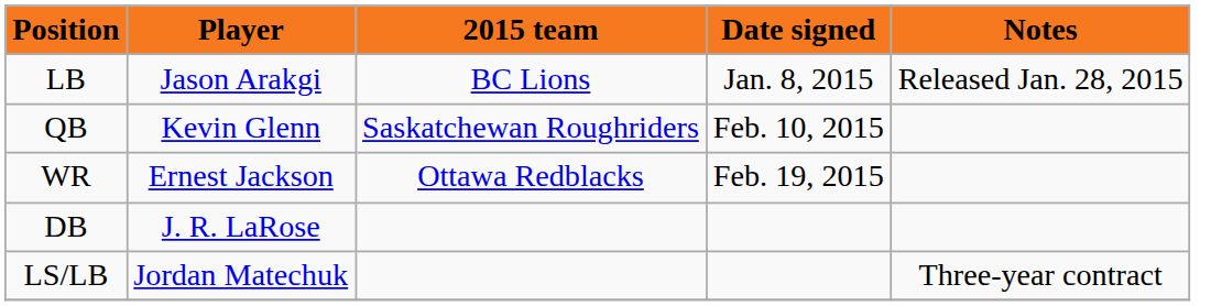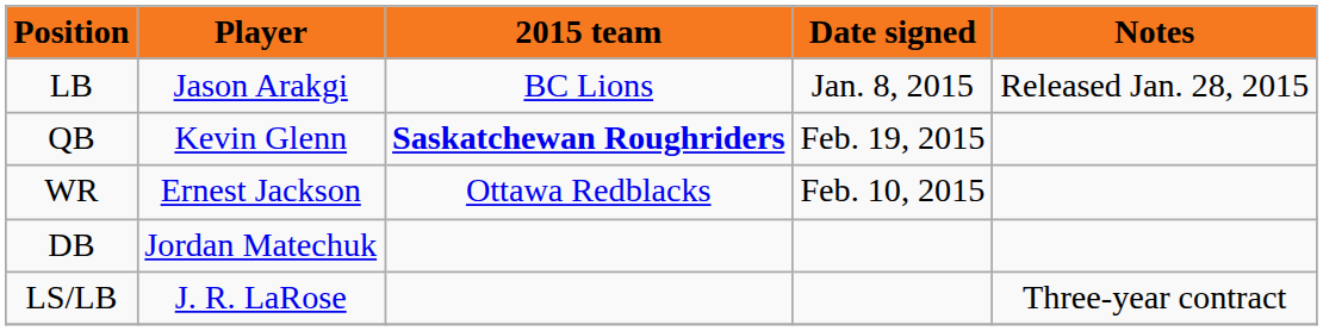QB | 2015 team: normal -> bold
QB | Date signed: Feb. 10, 2015 -> Feb. 19, 2015
WR | Date signed: Feb. 19, 2015 -> Feb. 10, 2015
DB | Player: J. R. LaRose -> Jordan Matechuk
LS/LB | Player: Jordan Matechuk -> J. R. LaRose
